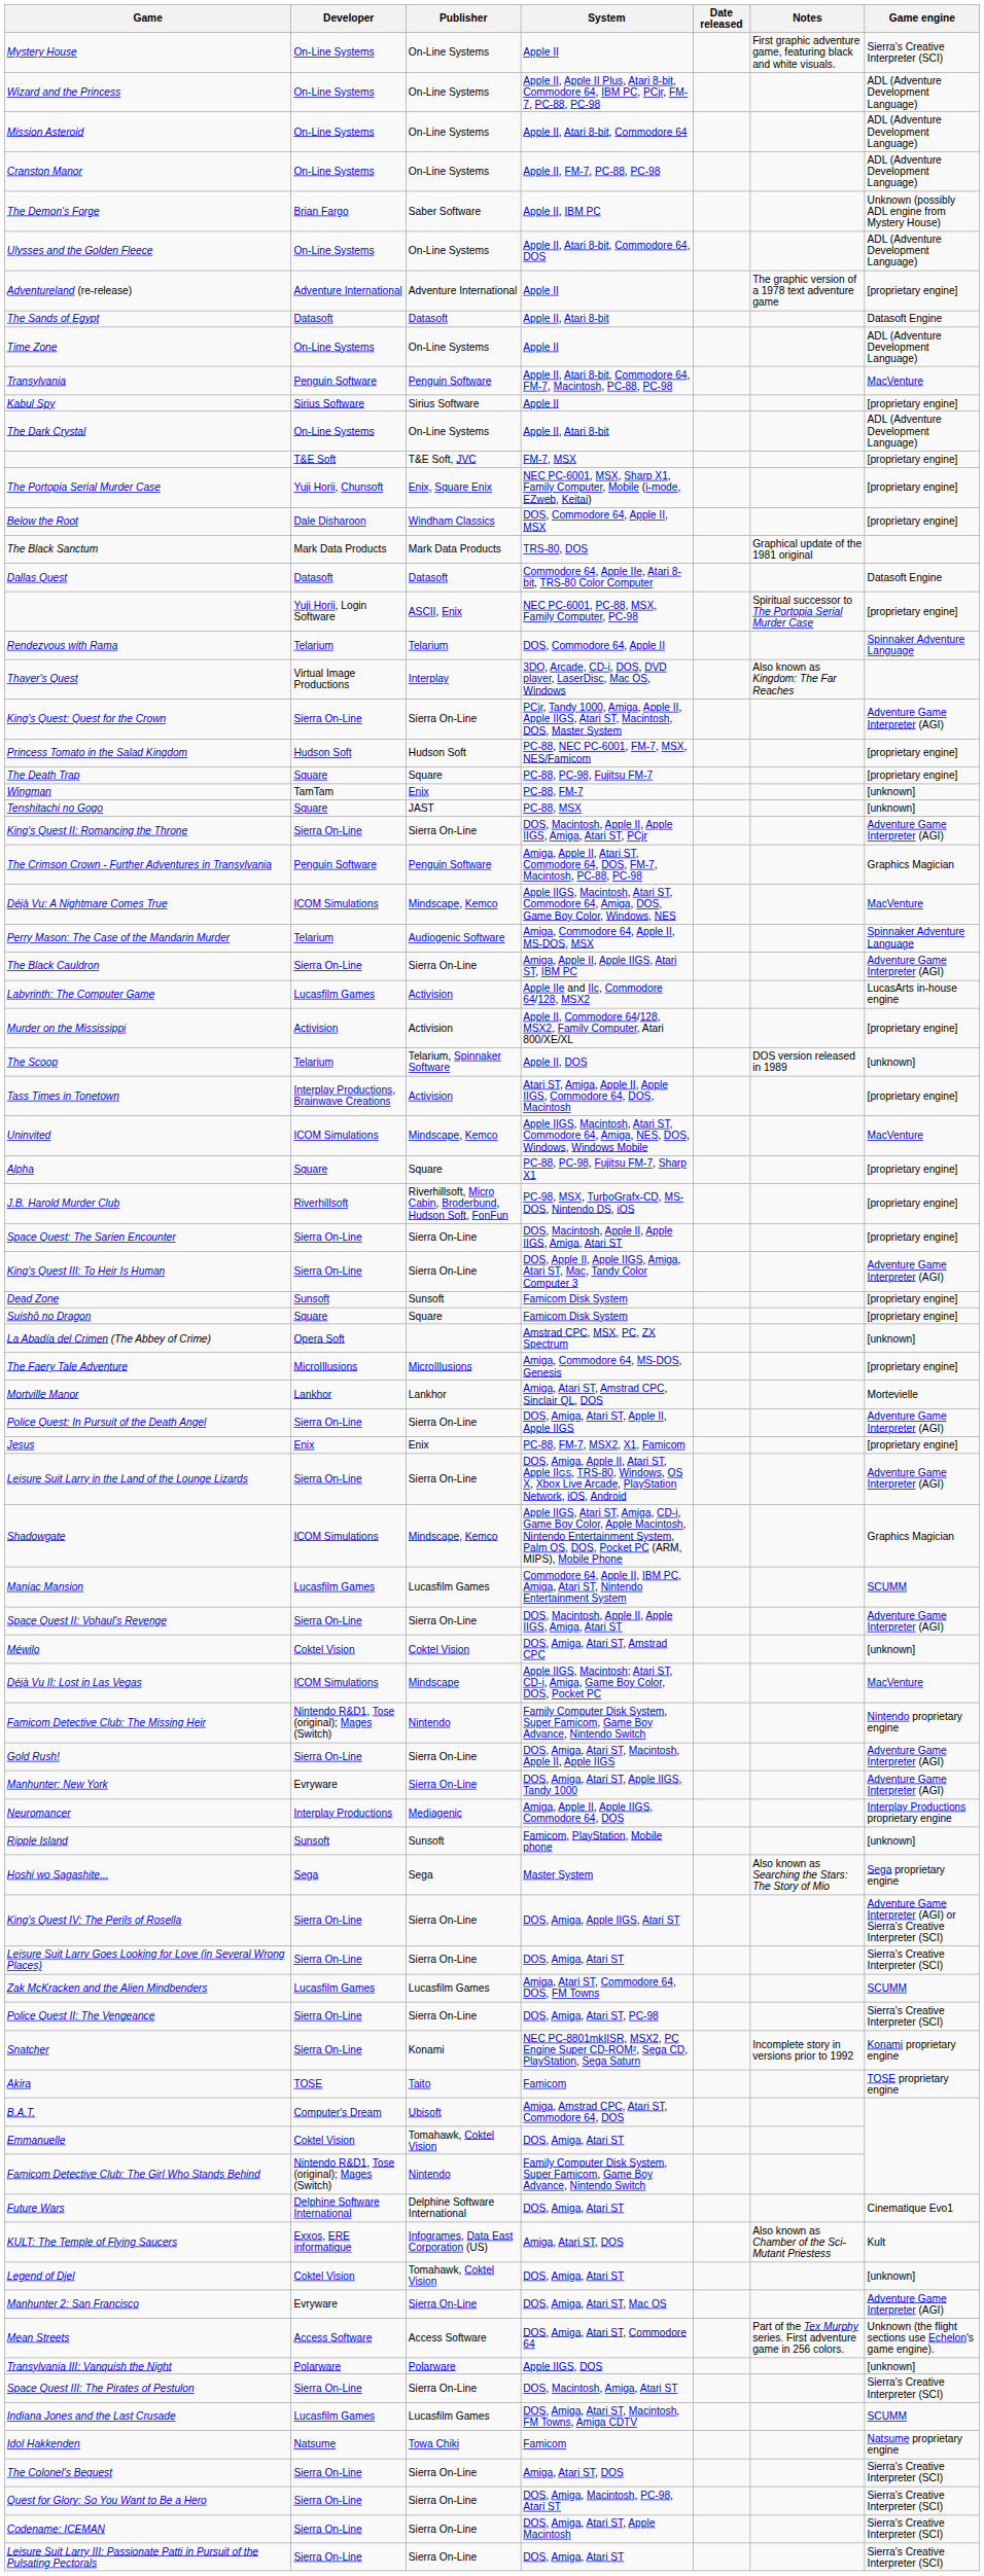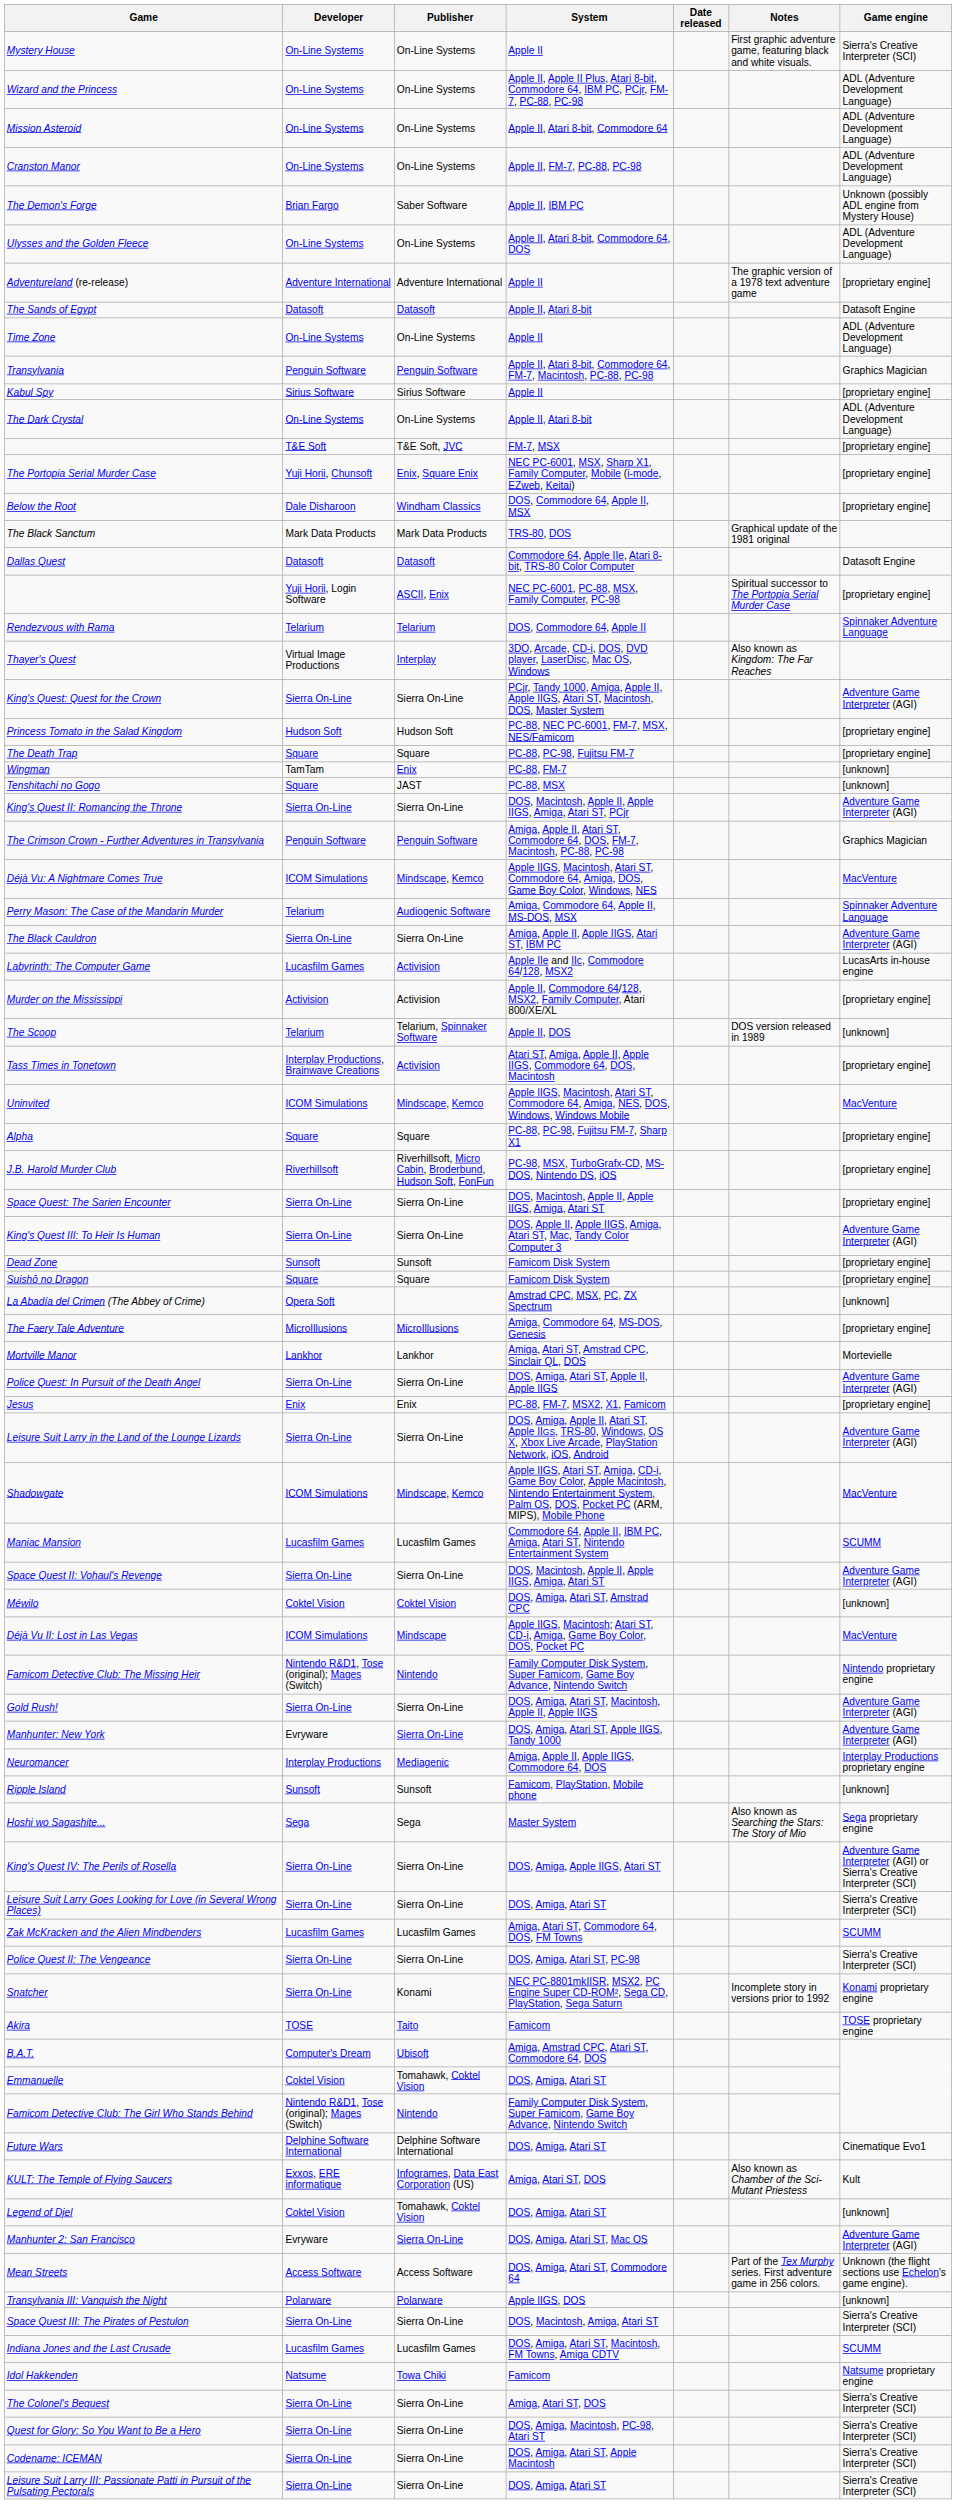Transylvania | Game engine: MacVenture -> Graphics Magician
Shadowgate | Game engine: Graphics Magician -> MacVenture
